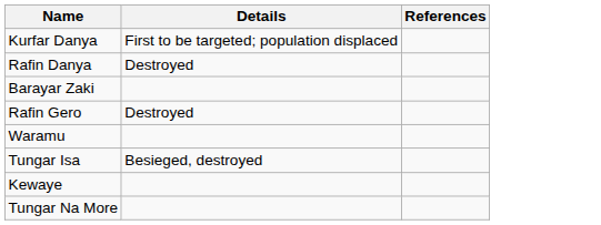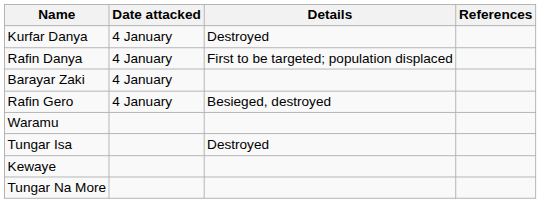+ column: Date attacked | 4 January | 4 January | 4 January | 4 January
Kurfar Danya | Details: First to be targeted; population displaced -> Destroyed
Rafin Danya | Details: Destroyed -> First to be targeted; population displaced
Rafin Gero | Details: Destroyed -> Besieged, destroyed
Tungar Isa | Details: Besieged, destroyed -> Destroyed
